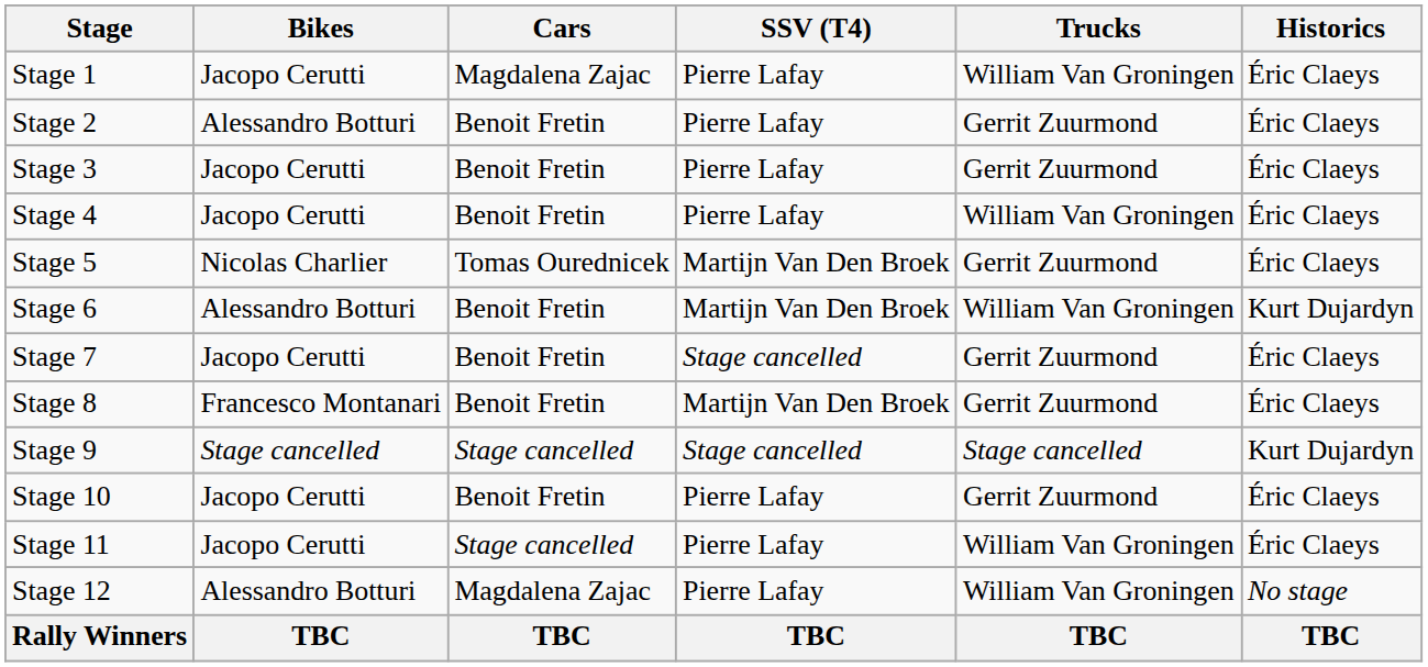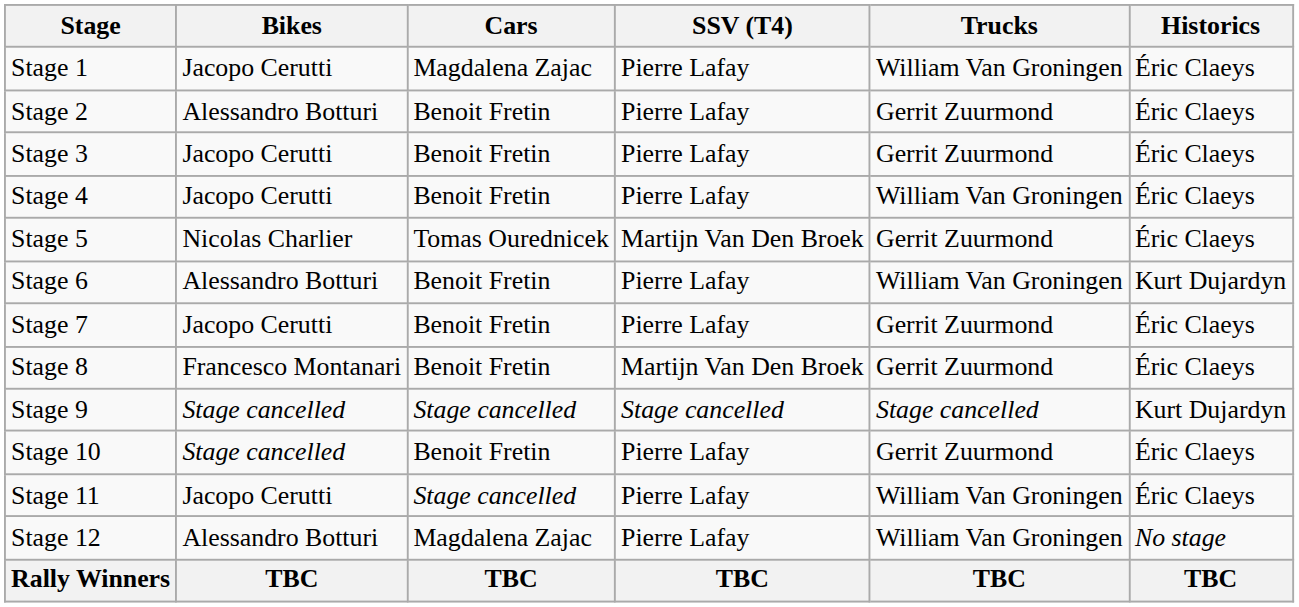Stage 6 | SSV (T4): Martijn Van Den Broek -> Pierre Lafay
Stage 7 | SSV (T4): Stage cancelled -> Pierre Lafay
Stage 10 | Bikes: Jacopo Cerutti -> Stage cancelled
